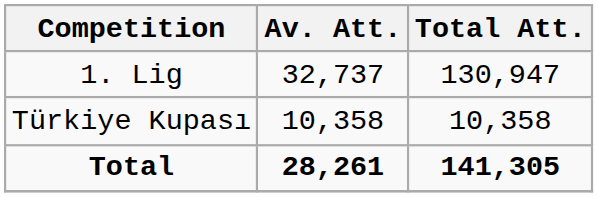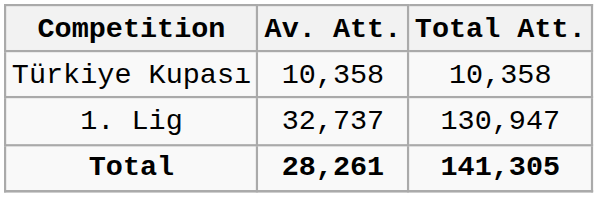rows swapped: 1. Lig <-> Türkiye Kupası
